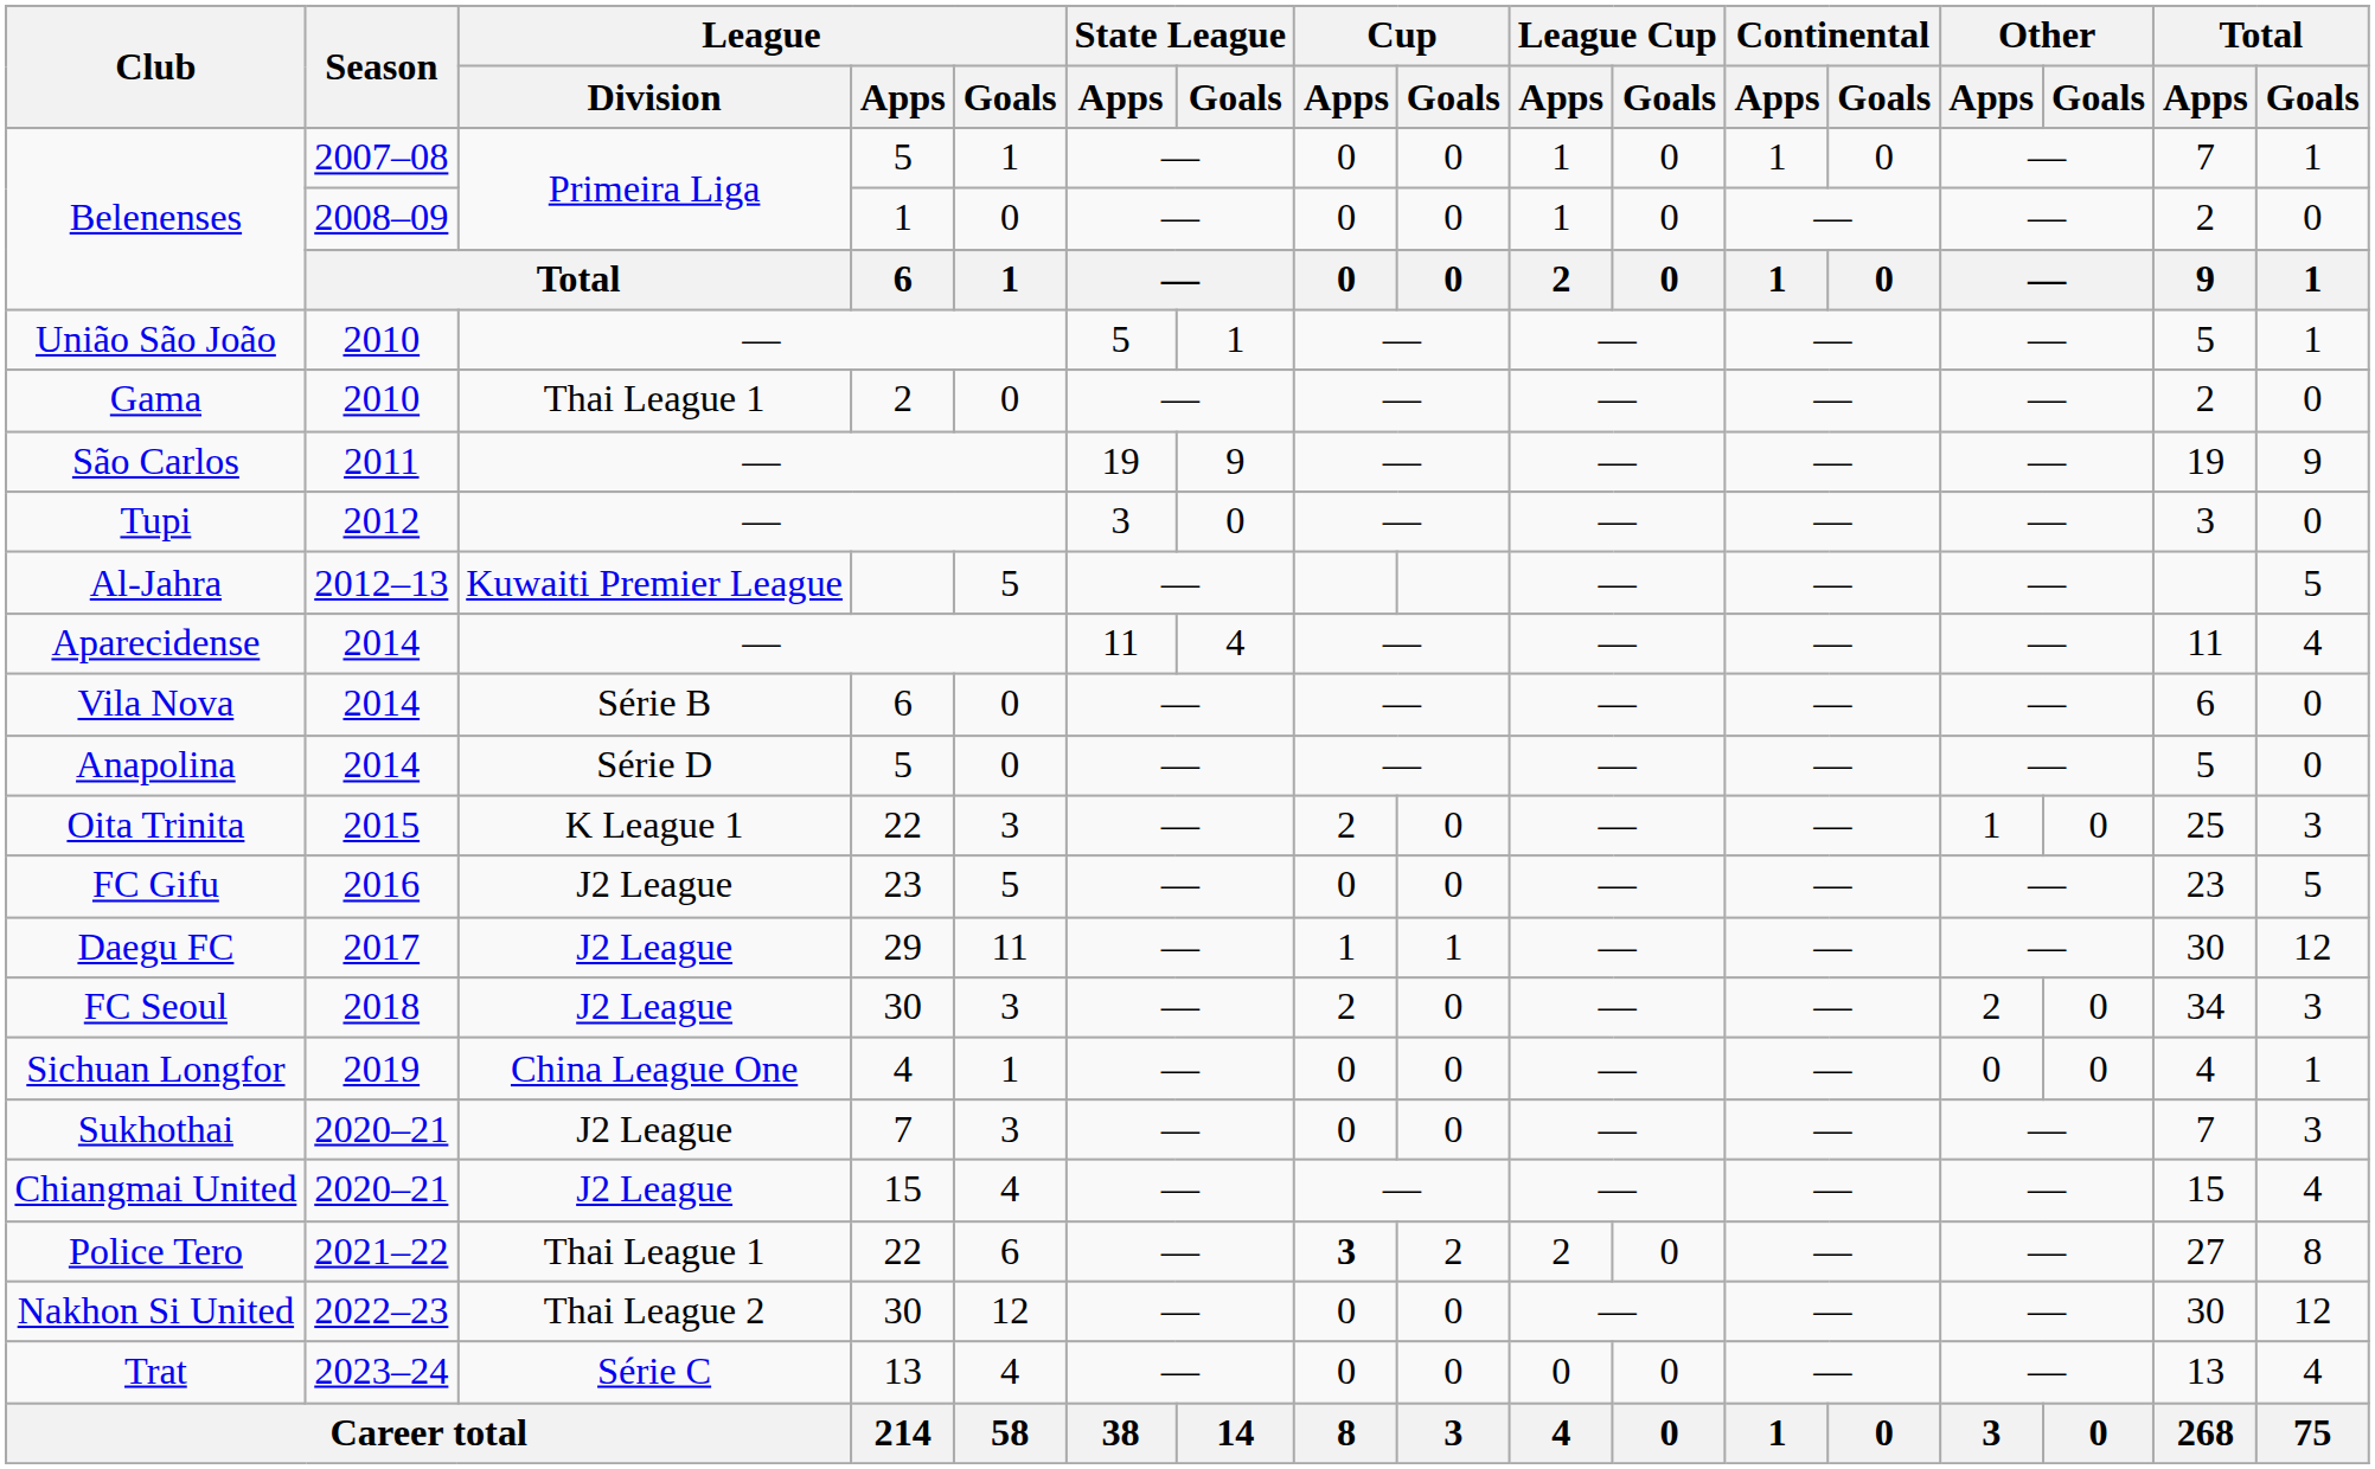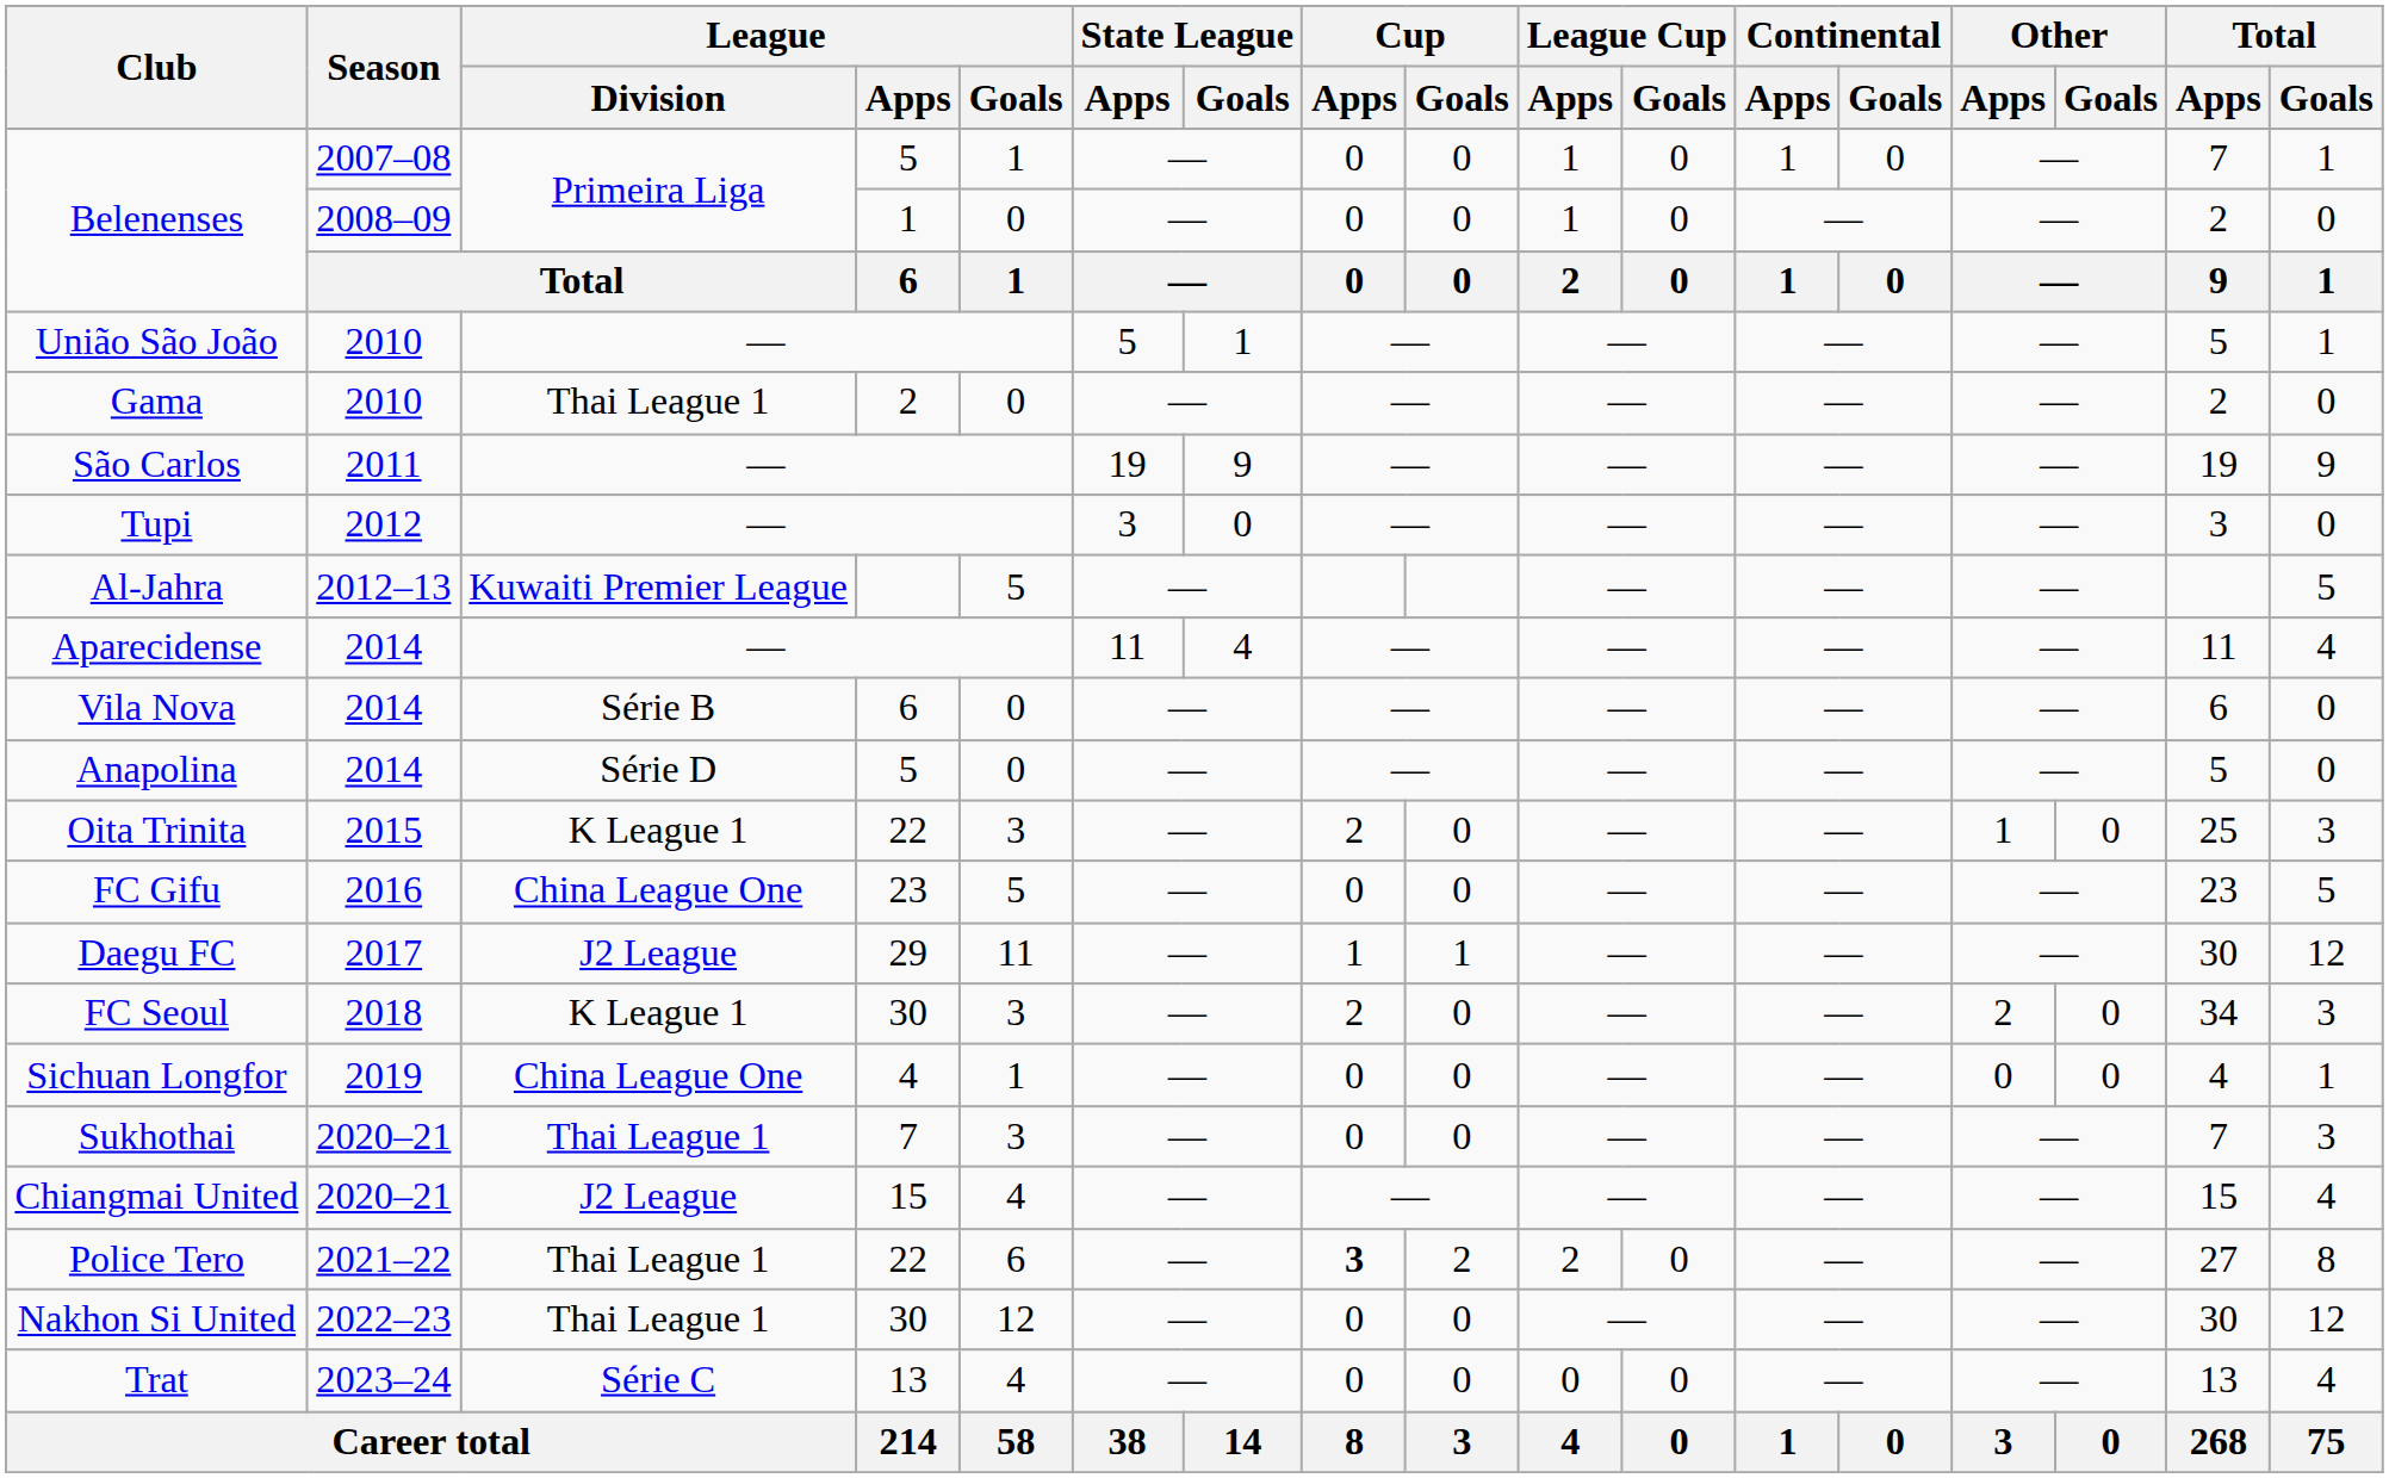FC Gifu | League / Division: J2 League -> China League One
FC Seoul | League / Division: J2 League -> K League 1
Sukhothai | League / Division: J2 League -> Thai League 1
Nakhon Si United | League / Division: Thai League 2 -> Thai League 1
